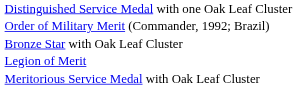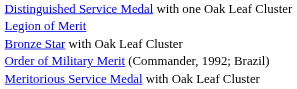rows swapped: Legion of Merit <-> Order of Military Merit (Commander, 1992; Brazil)
